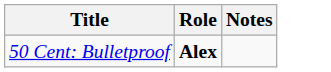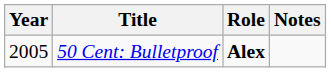+ column: Year | 2005
